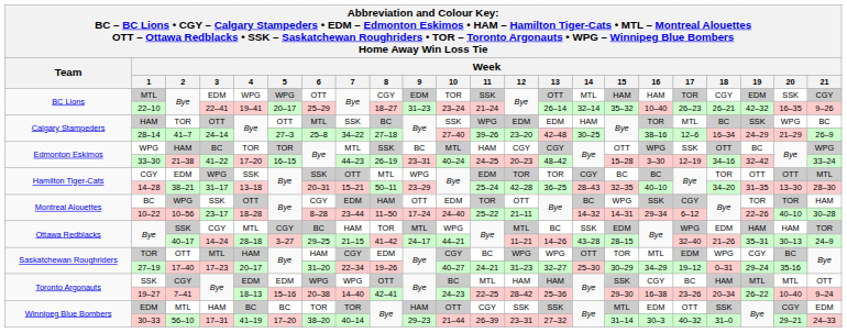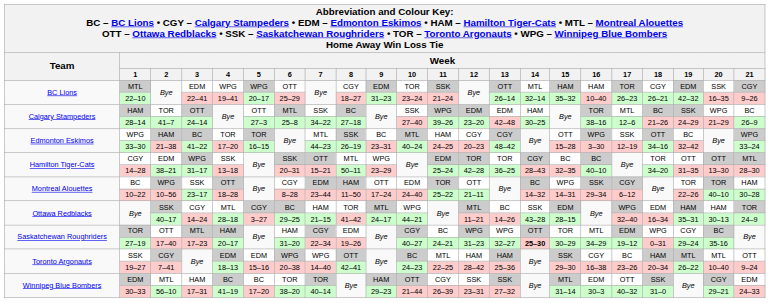28–14 | Week / 18: 16–34 -> 21–26
Bye / 40–17 | Week / 18: 21–26 -> 16–34
27–19 | Week / 14: normal -> bold
